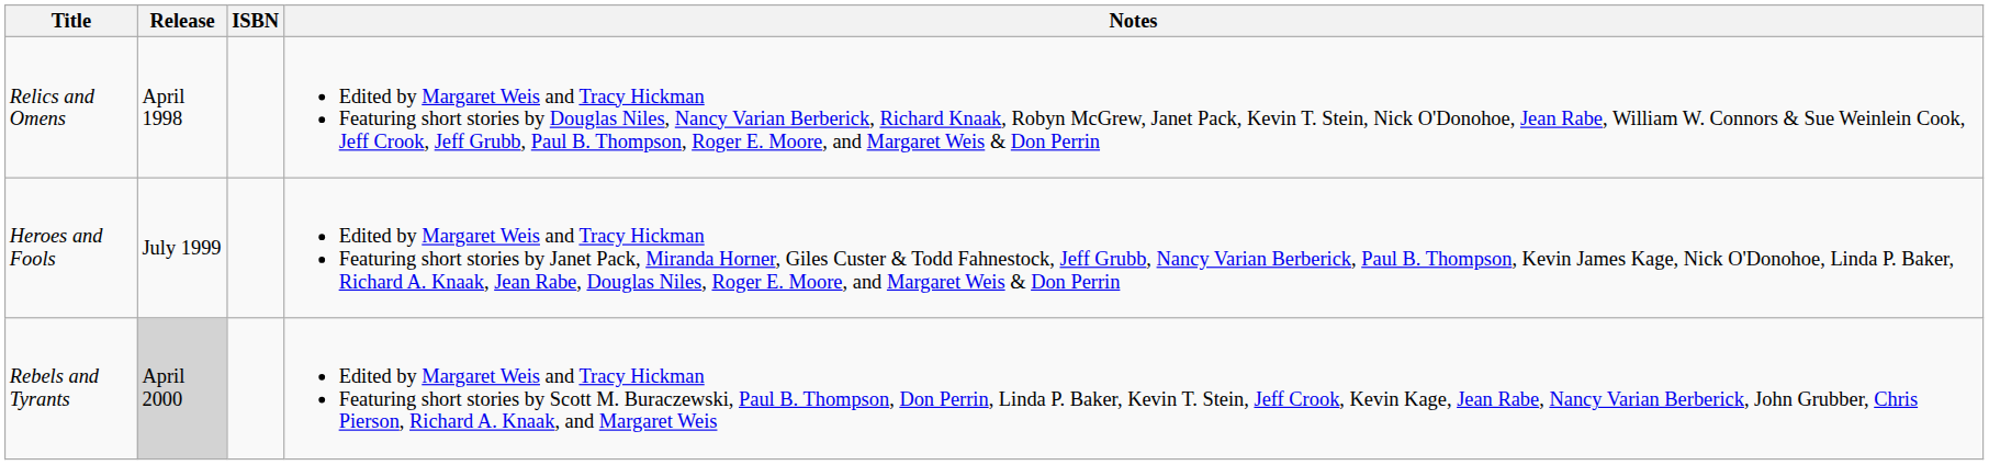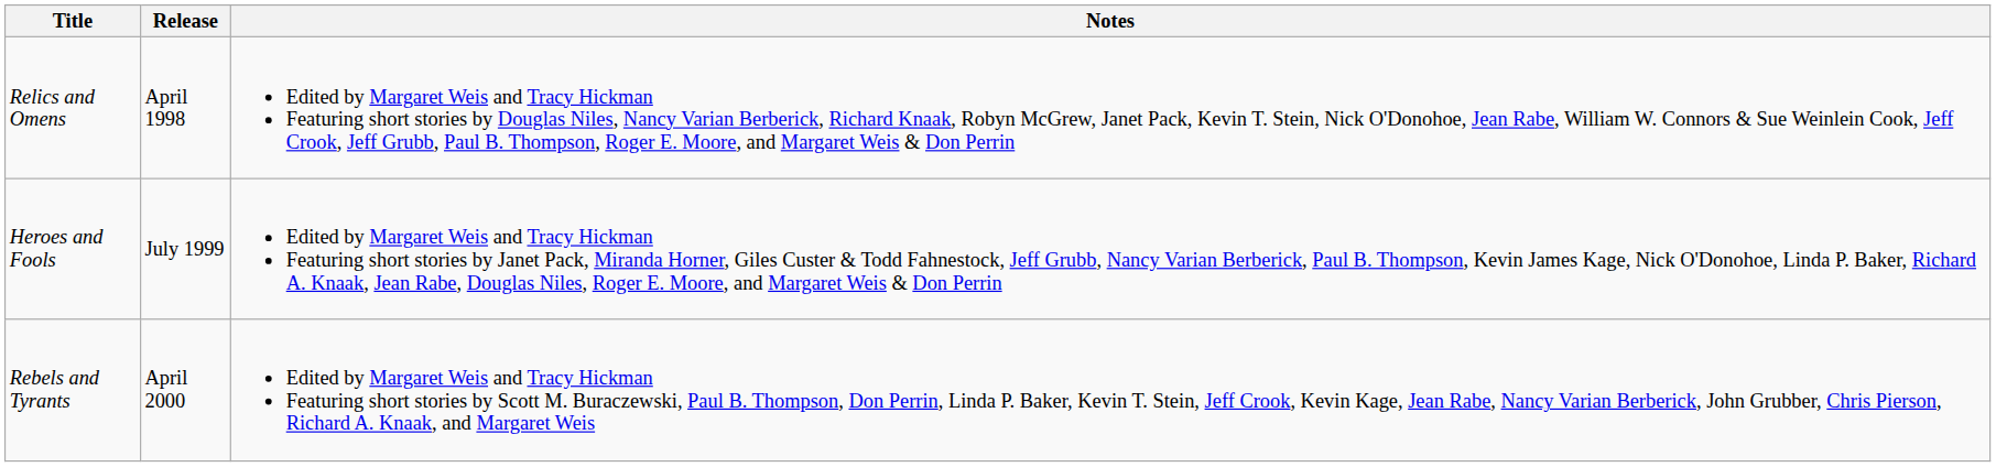- column: ISBN
Rebels and Tyrants | Release: lightgrey background -> no background
